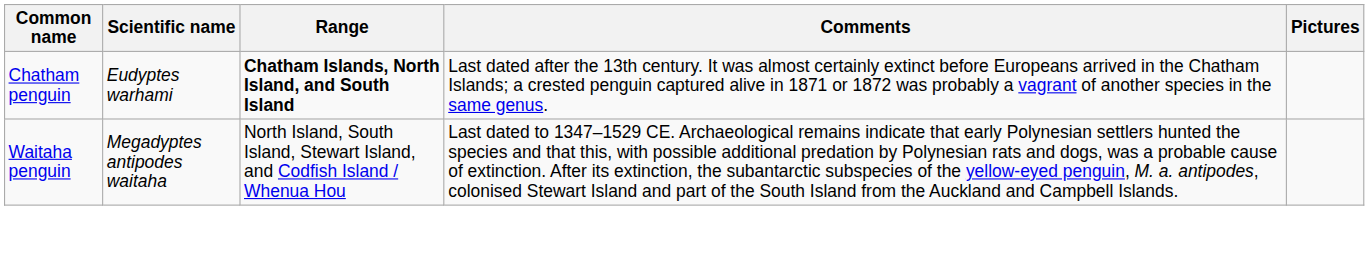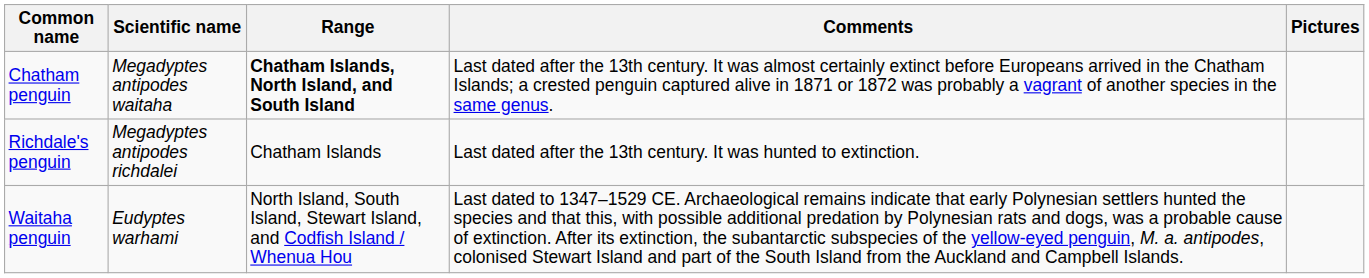Chatham penguin | Scientific name: Eudyptes warhami -> Megadyptes antipodes waitaha
+ row: Richdale's penguin | Megadyptes antipodes richdalei | Chatham Islands | Last dated after the 13th century. It was hunted to extinction.
Waitaha penguin | Scientific name: Megadyptes antipodes waitaha -> Eudyptes warhami
